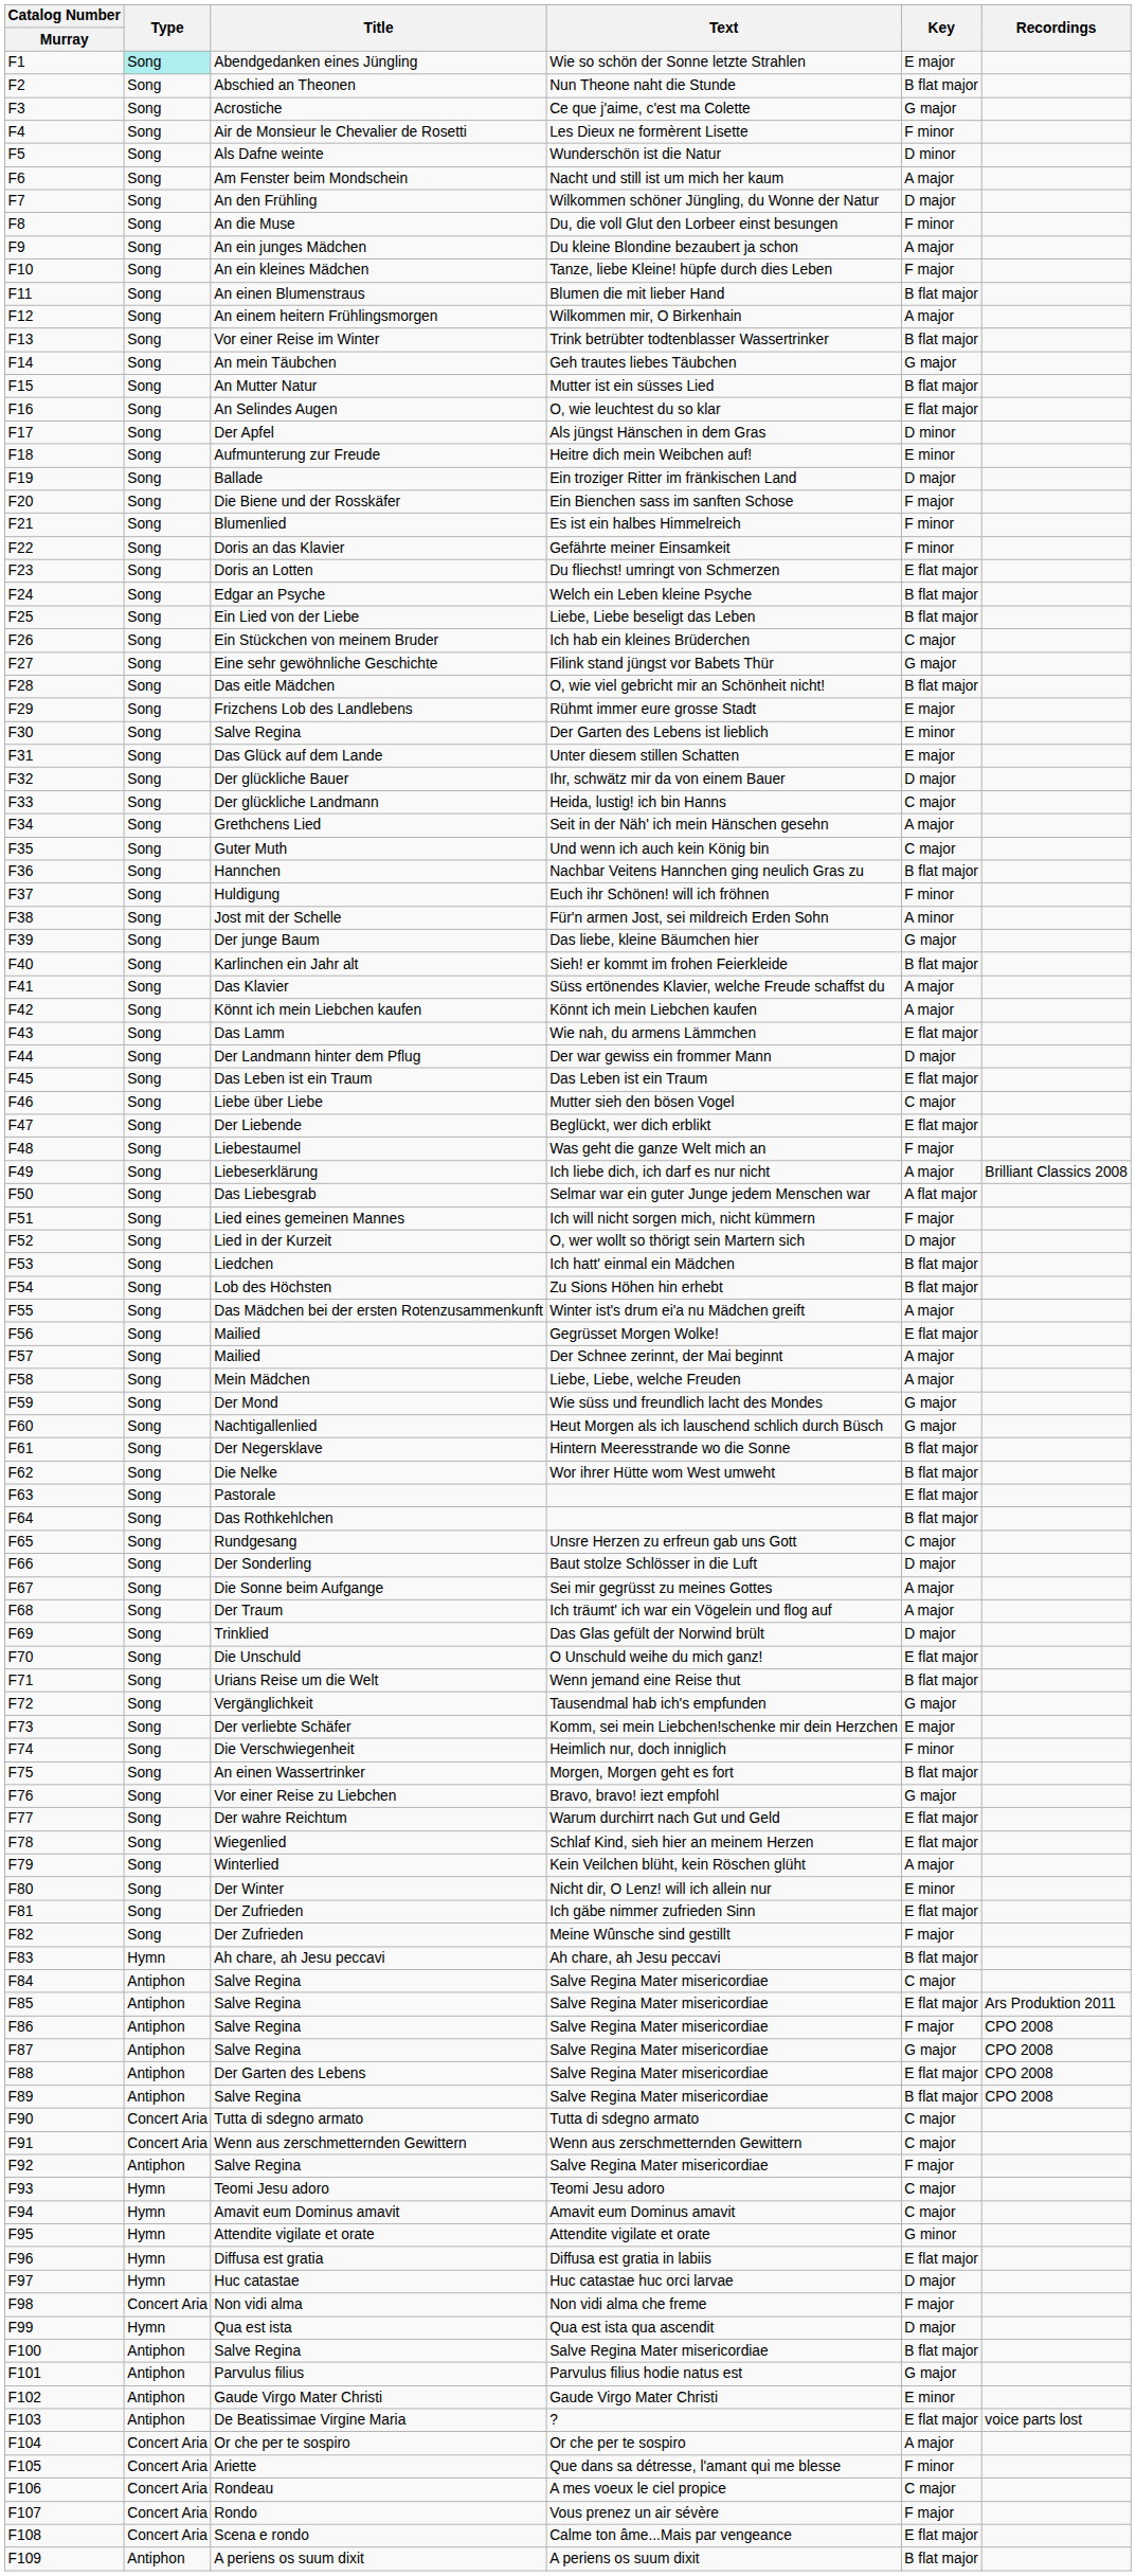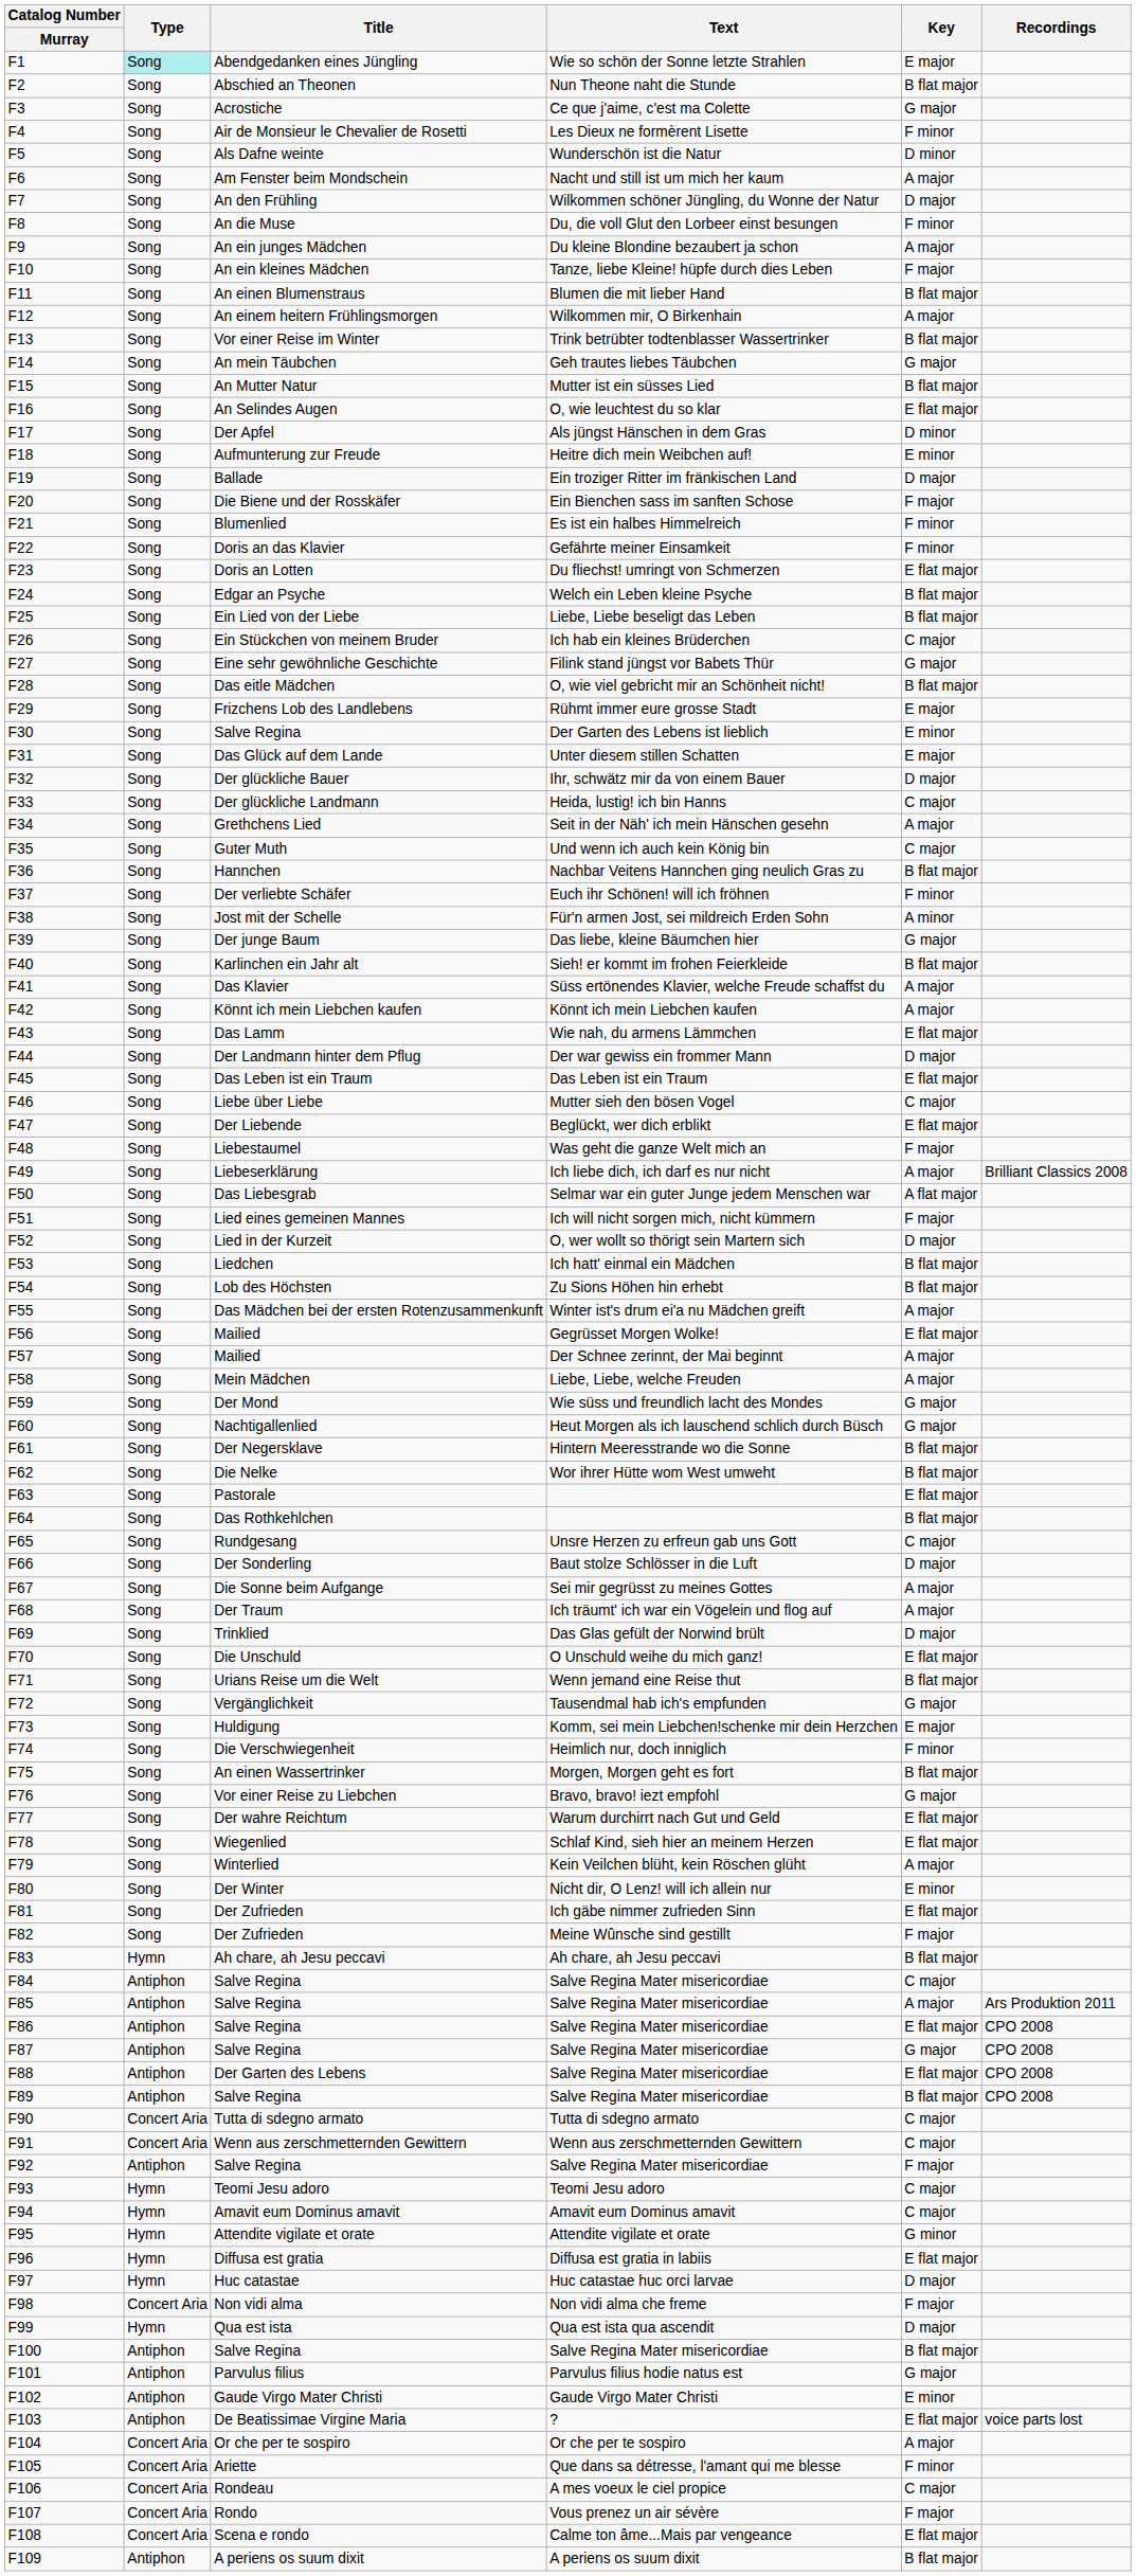Euch ihr Schönen! will ich fröhnen | Title: Huldigung -> Der verliebte Schäfer
Komm, sei mein Liebchen!schenke mir dein Herzchen | Title: Der verliebte Schäfer -> Huldigung
F85 / Salve Regina Mater misericordiae | Key: E flat major -> A major
F86 / Salve Regina Mater misericordiae | Key: F major -> E flat major
